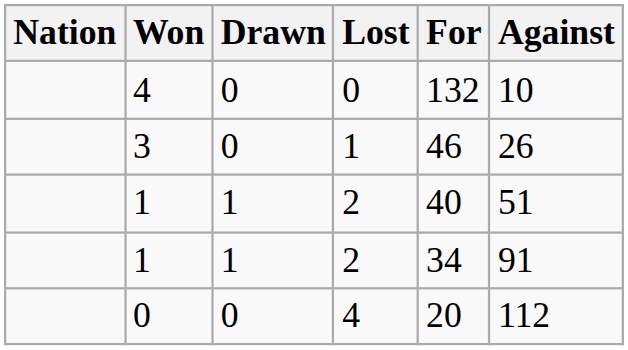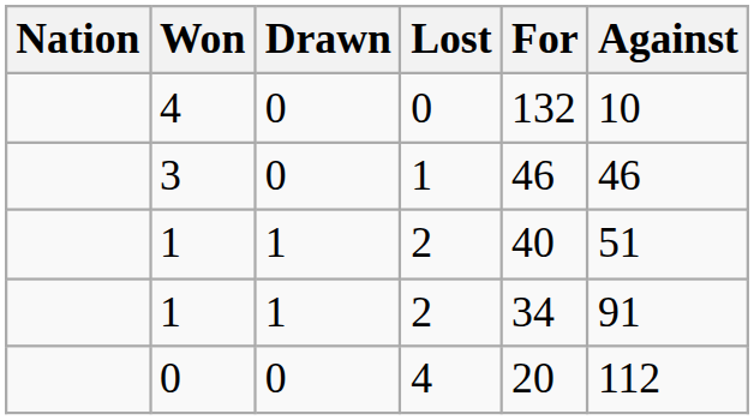3 | Against: 26 -> 46
